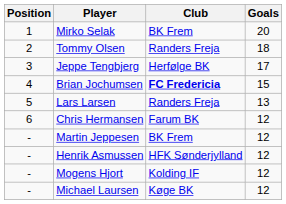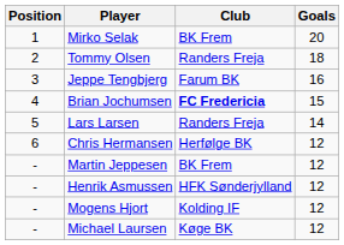Jeppe Tengbjerg | Club: Herfølge BK -> Farum BK
Jeppe Tengbjerg | Goals: 17 -> 16
Lars Larsen | Goals: 13 -> 14
Chris Hermansen | Club: Farum BK -> Herfølge BK
